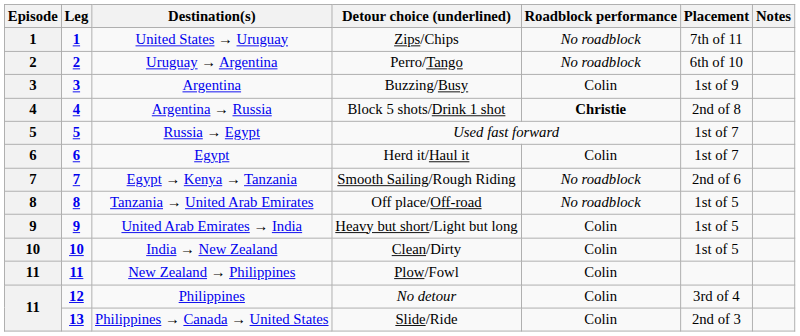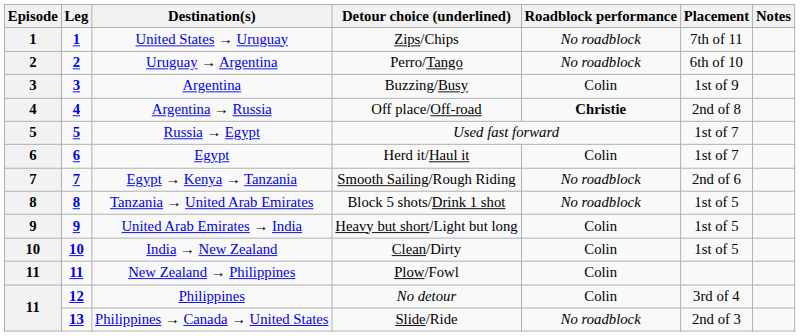Argentina → Russia | Detour choice (underlined): Block 5 shots/Drink 1 shot -> Off place/Off-road
Tanzania → United Arab Emirates | Detour choice (underlined): Off place/Off-road -> Block 5 shots/Drink 1 shot
Philippines → Canada → United States | Roadblock performance: Colin -> No roadblock
